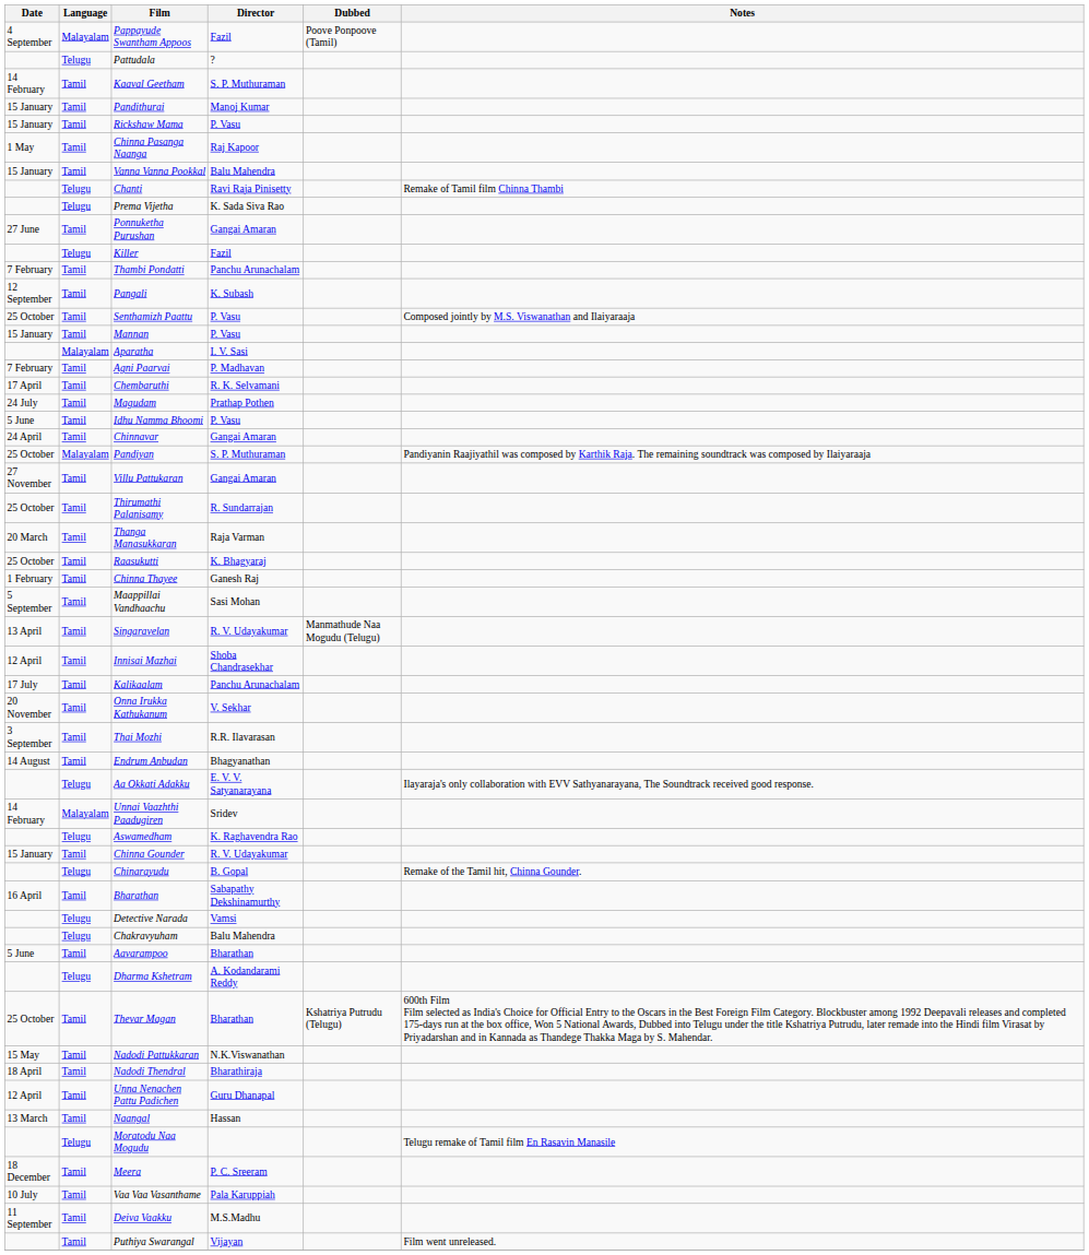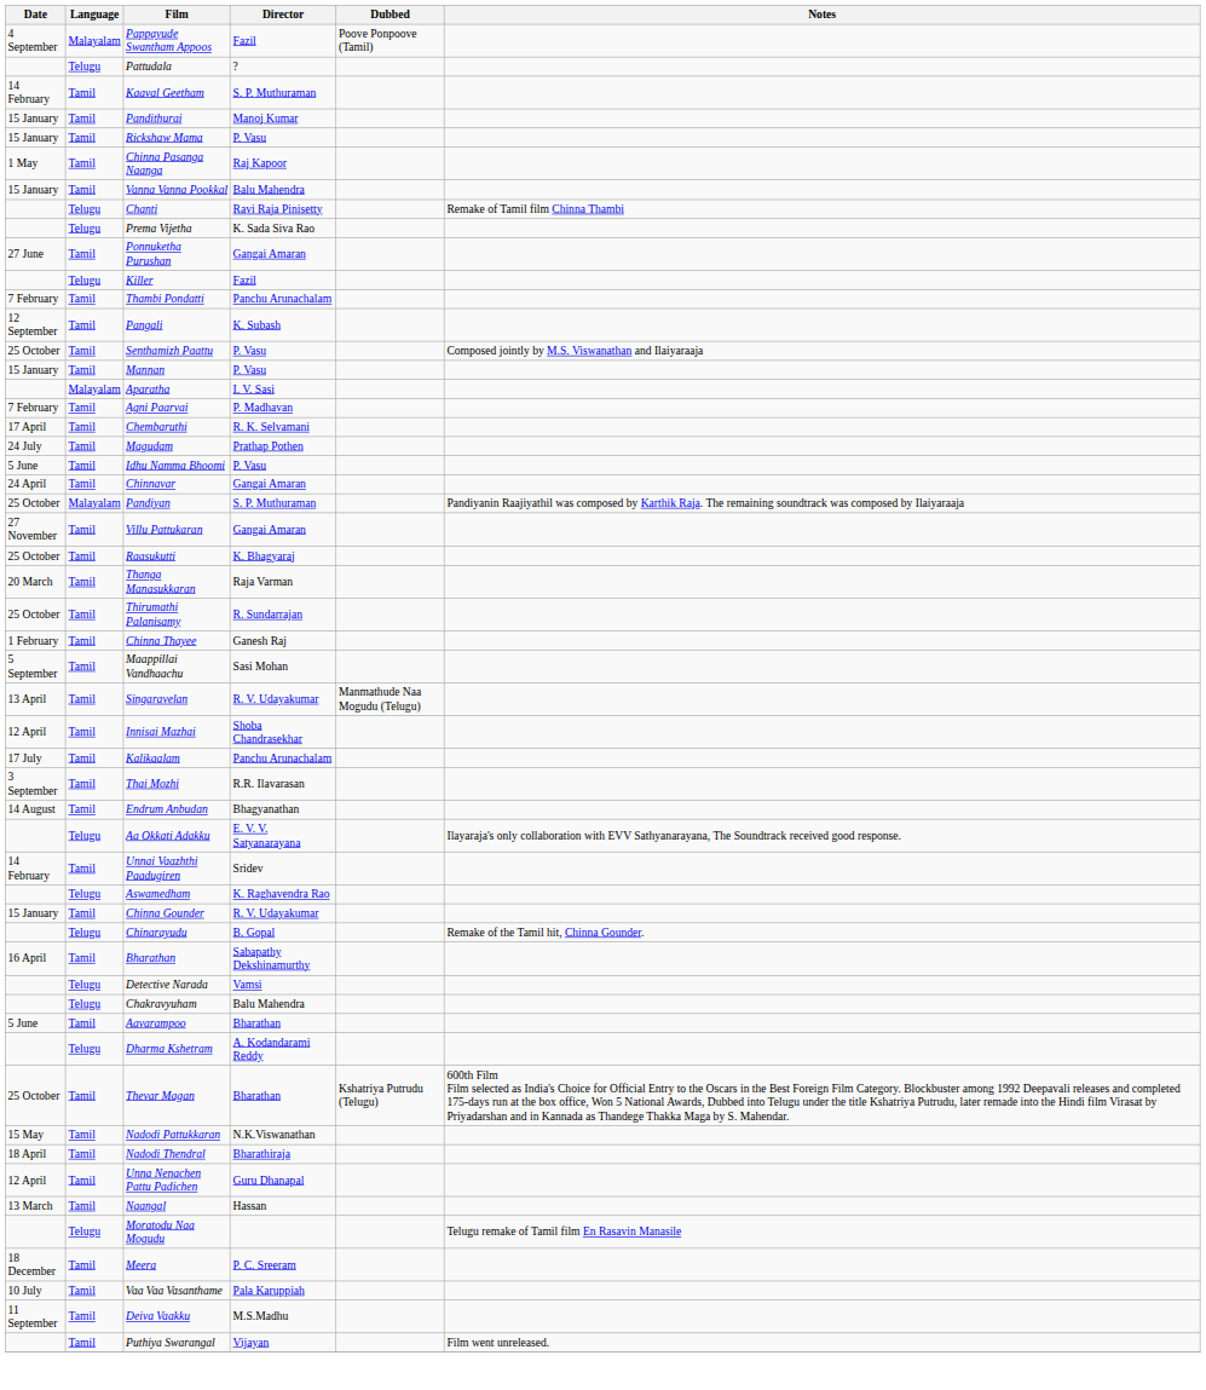rows swapped: Thirumathi Palanisamy <-> Raasukutti
- row: 20 November | Tamil | Onna Irukka Kathukanum | V. Sekhar
Unnai Vaazhthi Paadugiren | Language: Malayalam -> Tamil
